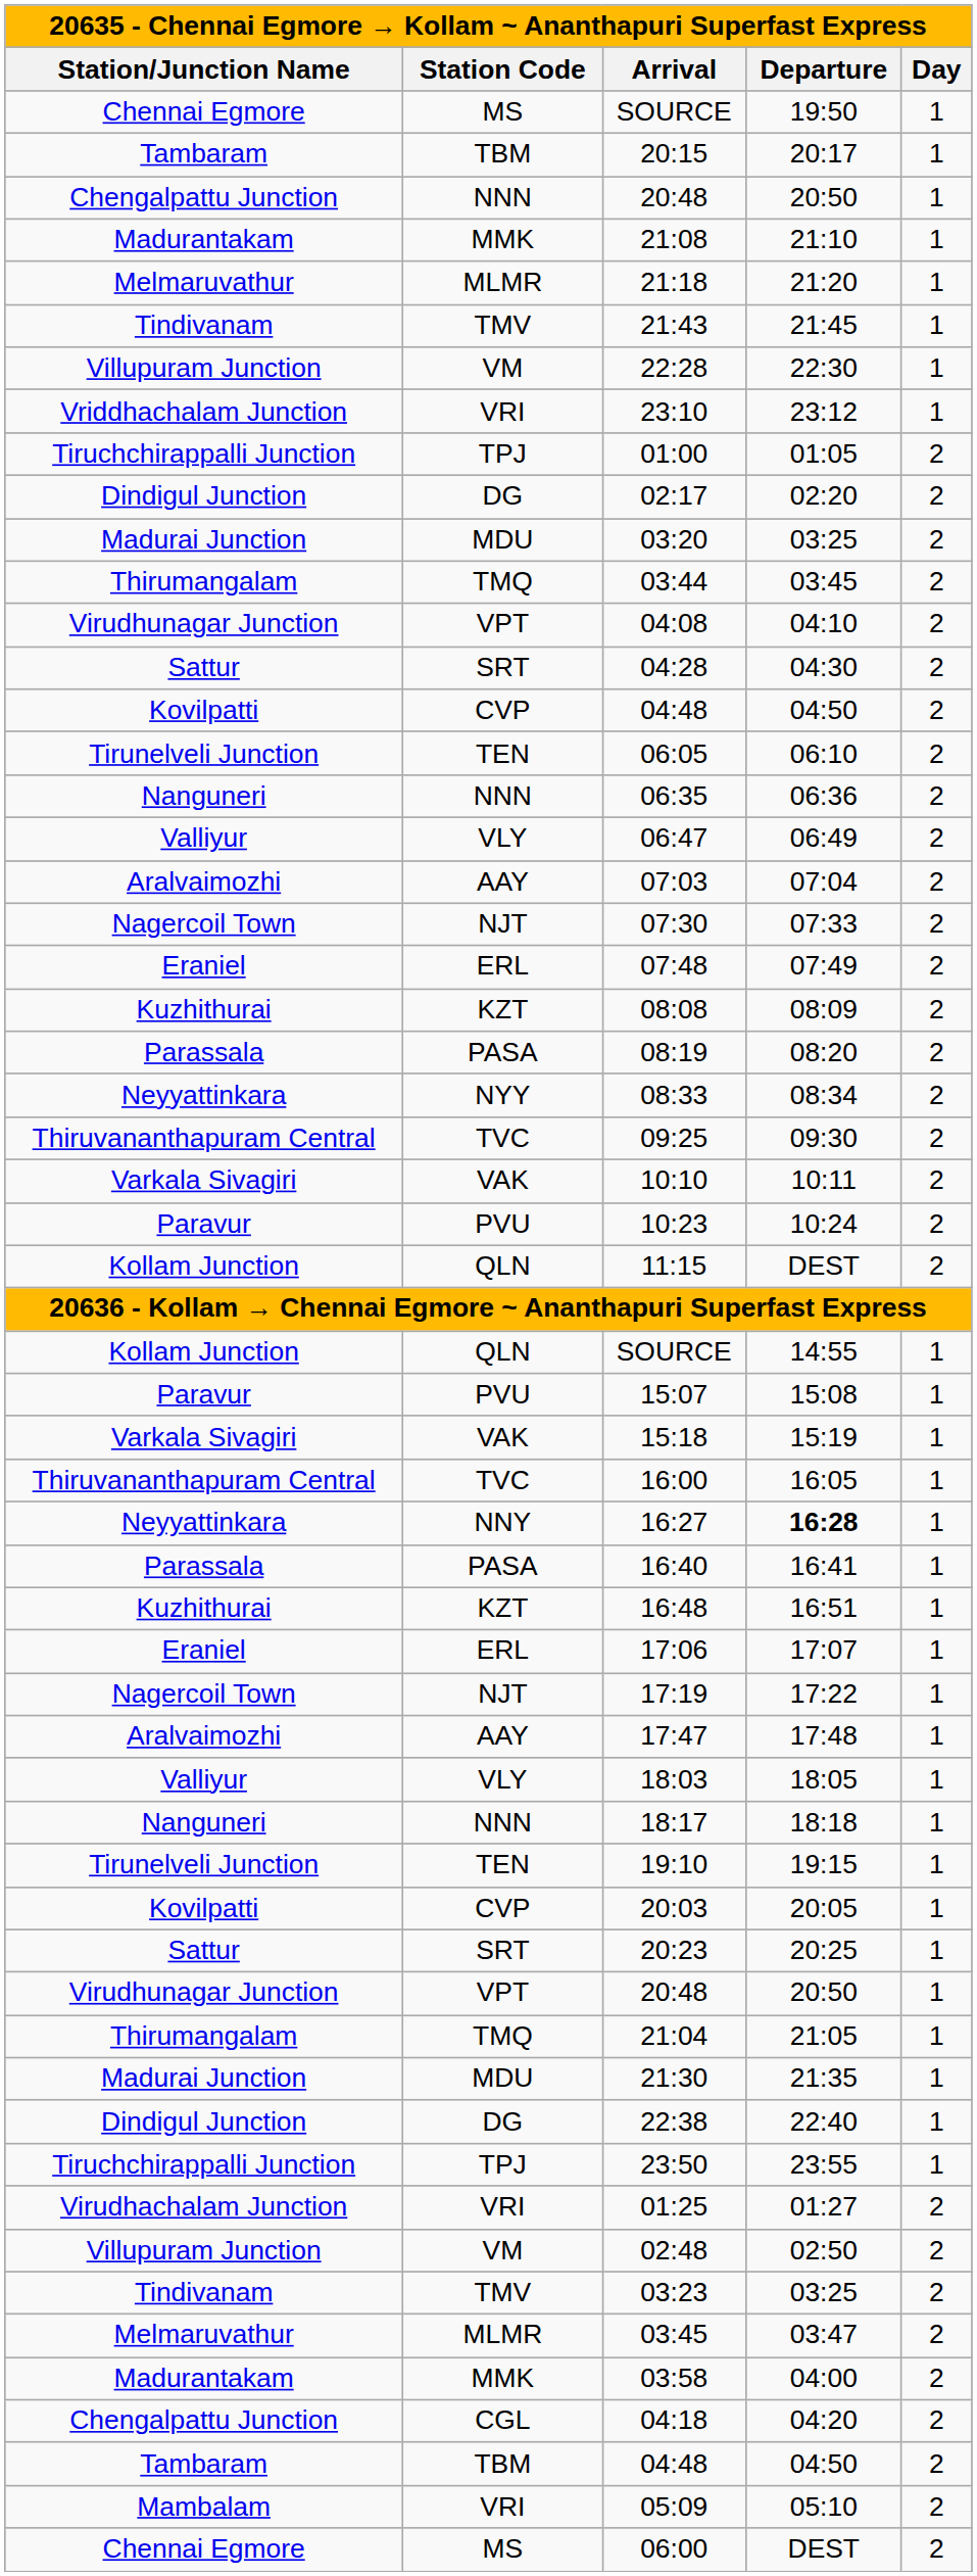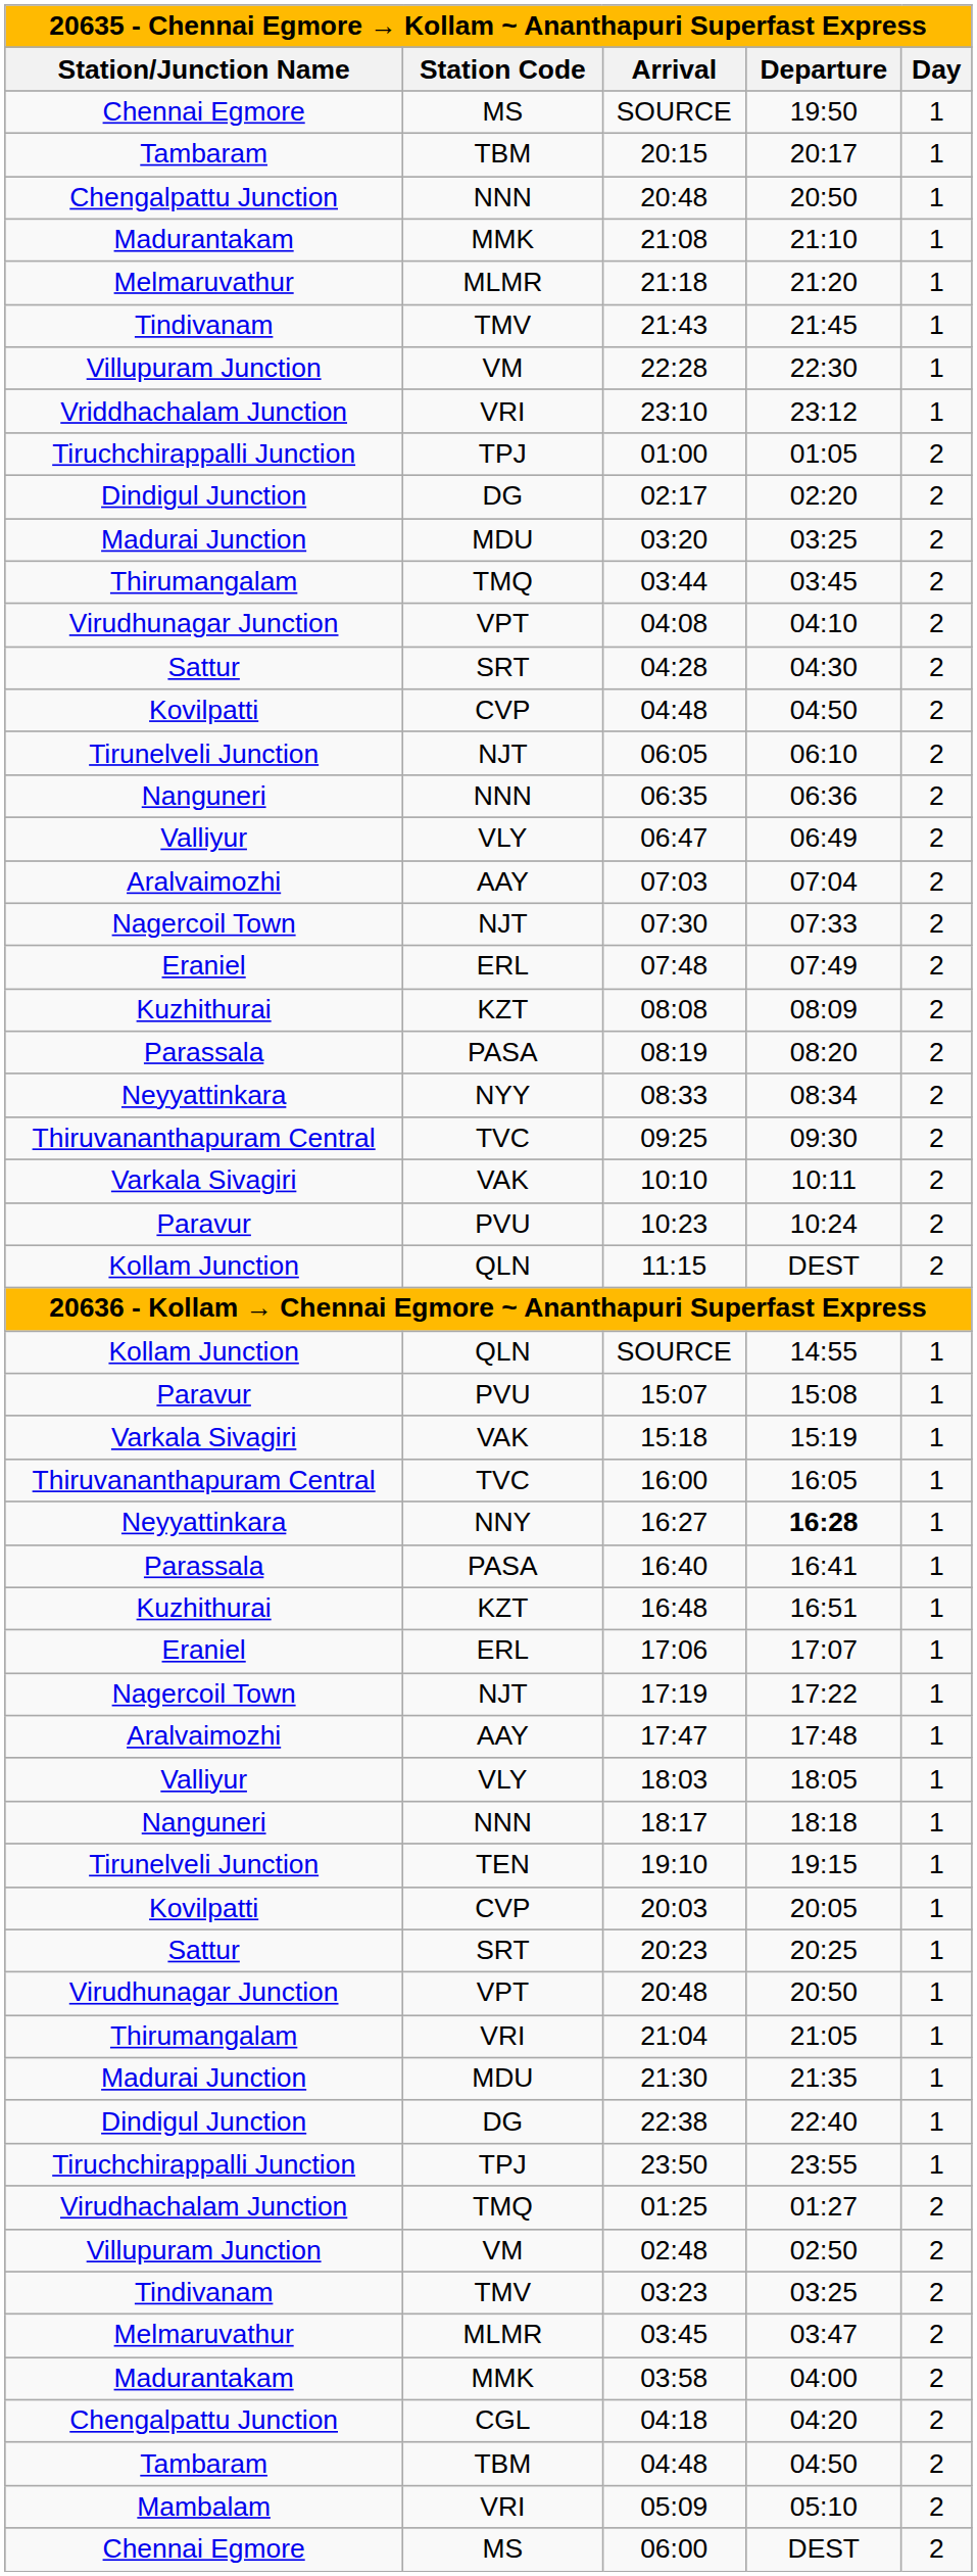06:05 | Station Code: TEN -> NJT
21:04 | Station Code: TMQ -> VRI
01:25 | Station Code: VRI -> TMQ
